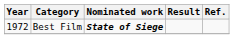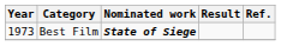Best Film | Year: 1972 -> 1973
